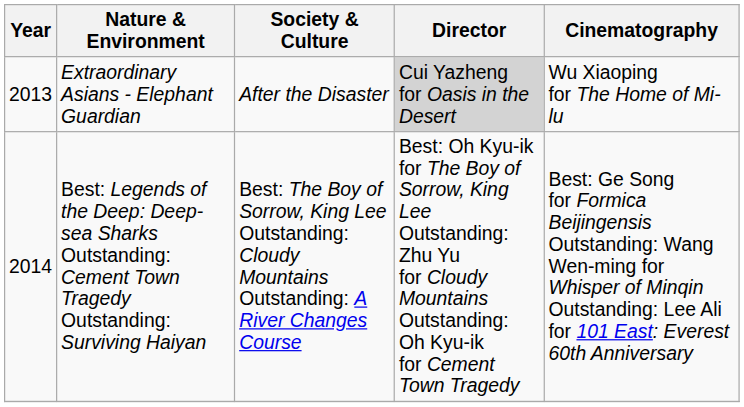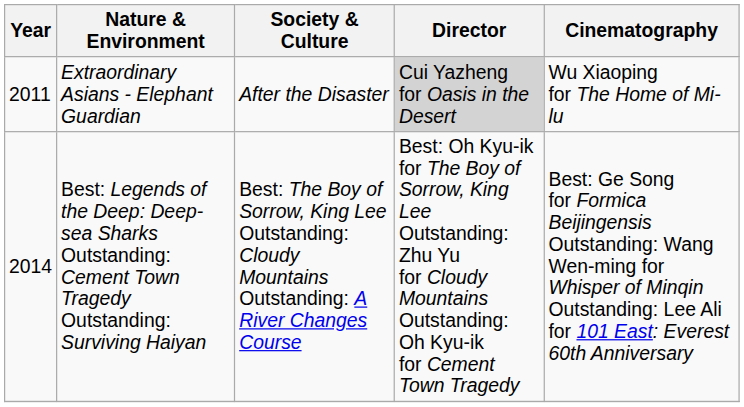Extraordinary Asians - Elephant Guardian | Year: 2013 -> 2011
